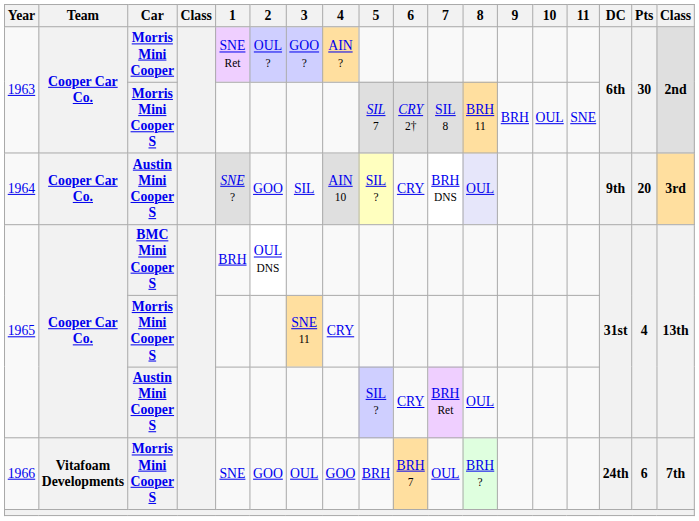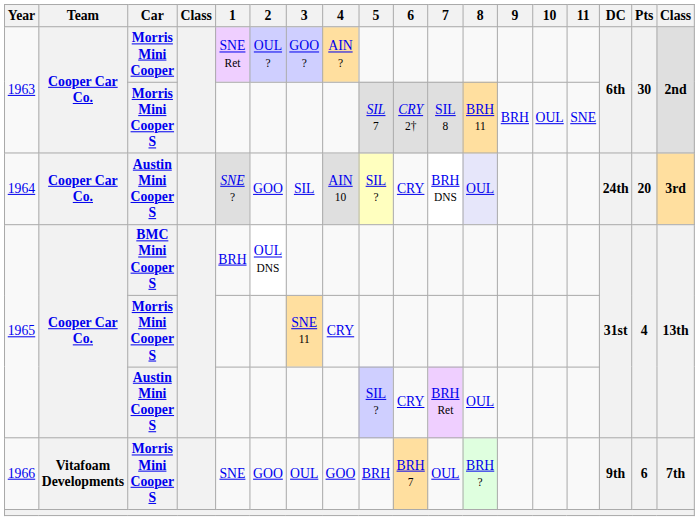1964 | DC: 9th -> 24th
1966 | DC: 24th -> 9th
